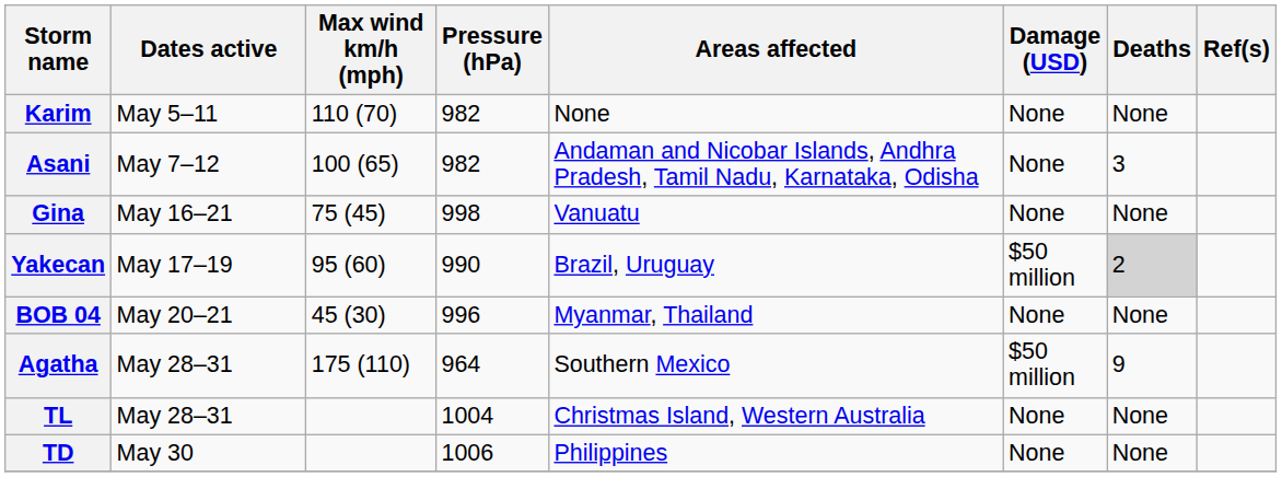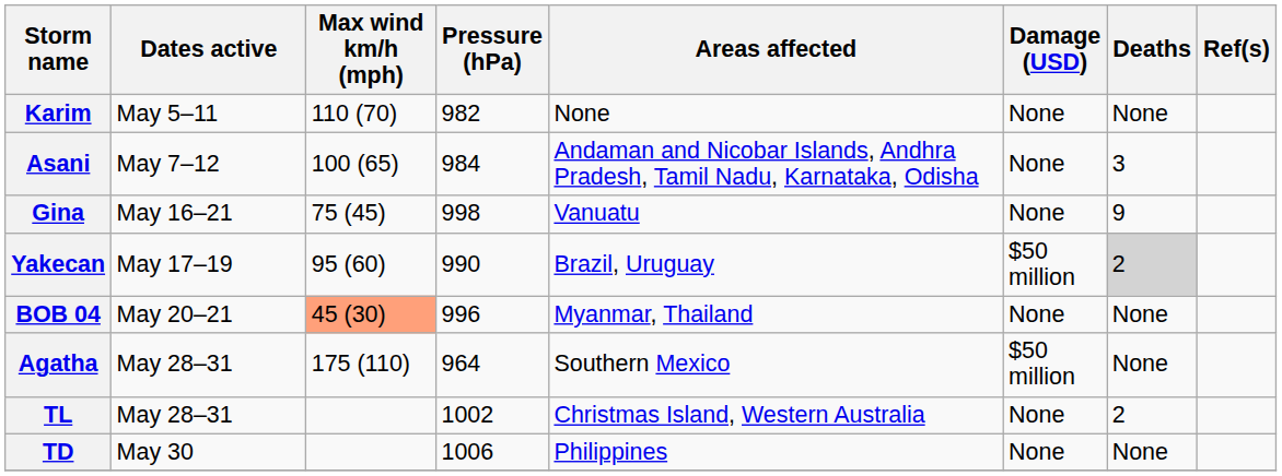Asani | Pressure (hPa): 982 -> 984
Gina | Deaths: None -> 9
BOB 04 | Max wind km/h (mph): no background -> lightsalmon background
Agatha | Deaths: 9 -> None
TL | Pressure (hPa): 1004 -> 1002
TL | Deaths: None -> 2
